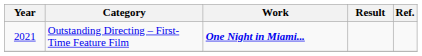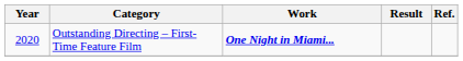Outstanding Directing – First-Time Feature Film | Year: 2021 -> 2020
